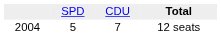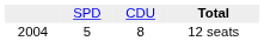12 seats | column 3: 7 -> 8
